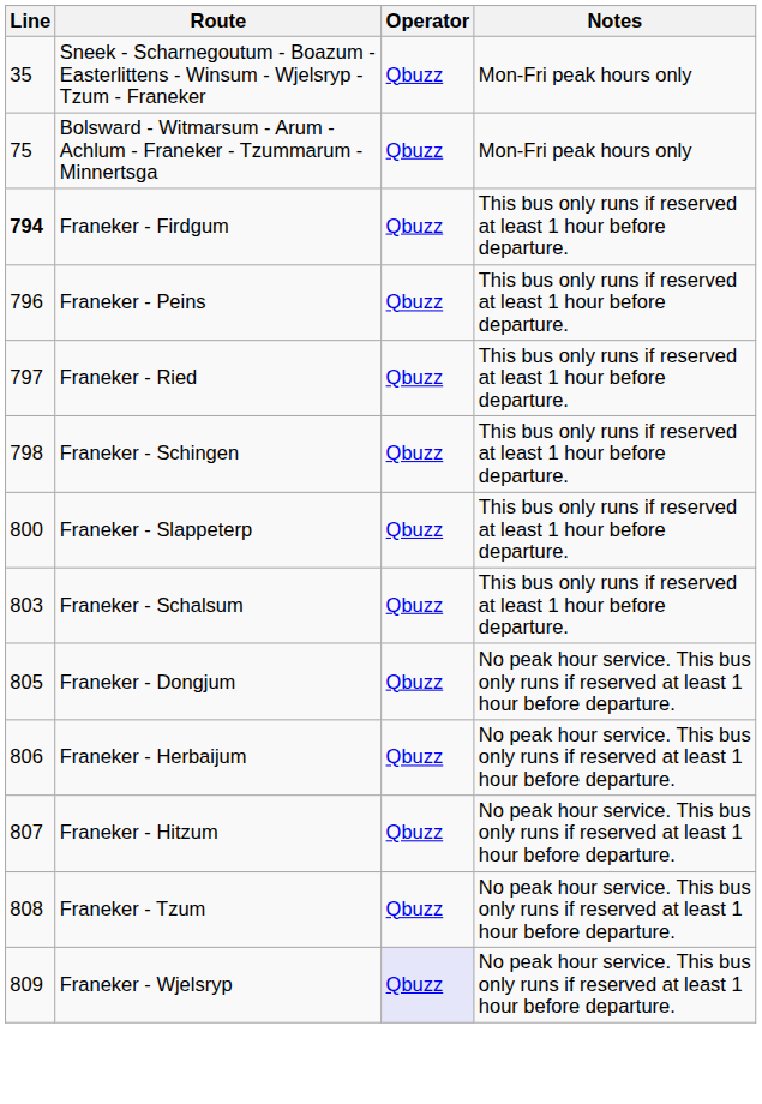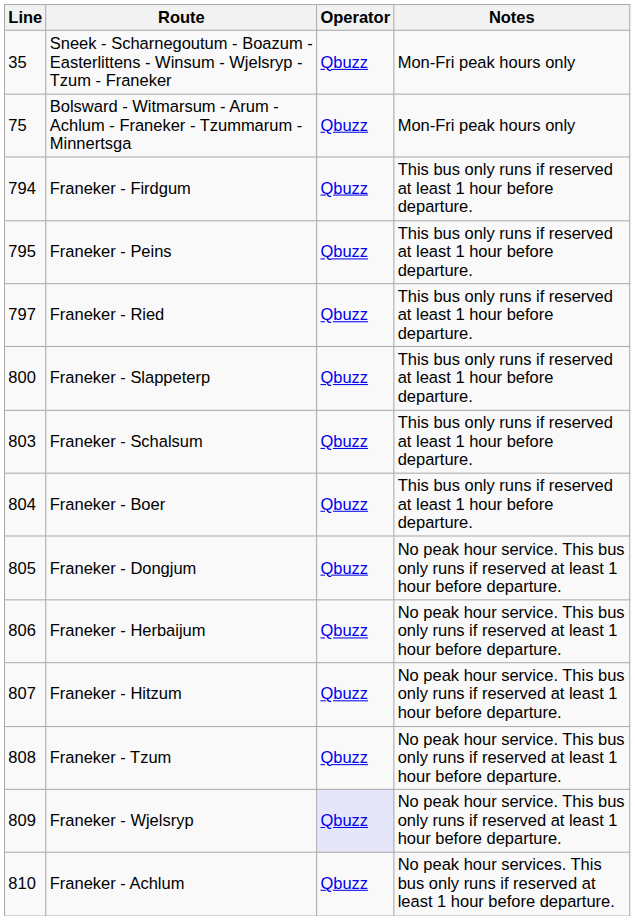Franeker - Firdgum | Line: bold -> normal
Franeker - Peins | Line: 796 -> 795
- row: 798 | Franeker - Schingen | Qbuzz | This bus only runs if reserved at least 1 hour before departure.
+ row: 804 | Franeker - Boer | Qbuzz | This bus only runs if reserved at least 1 hour before departure.
+ row: 810 | Franeker - Achlum | Qbuzz | No peak hour services. This bus only runs if reserved at least 1 hour before departure.
